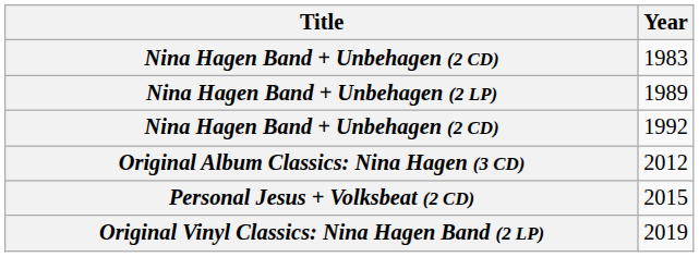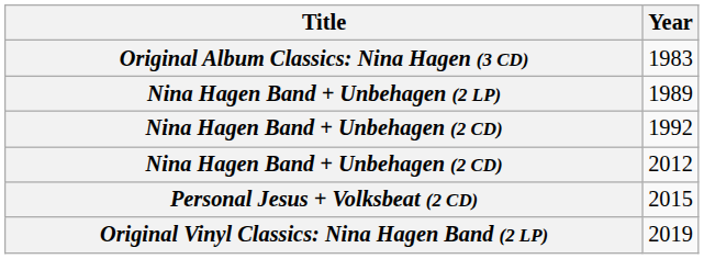1983 | Title: Nina Hagen Band + Unbehagen (2 CD) -> Original Album Classics: Nina Hagen (3 CD)
2012 | Title: Original Album Classics: Nina Hagen (3 CD) -> Nina Hagen Band + Unbehagen (2 CD)
